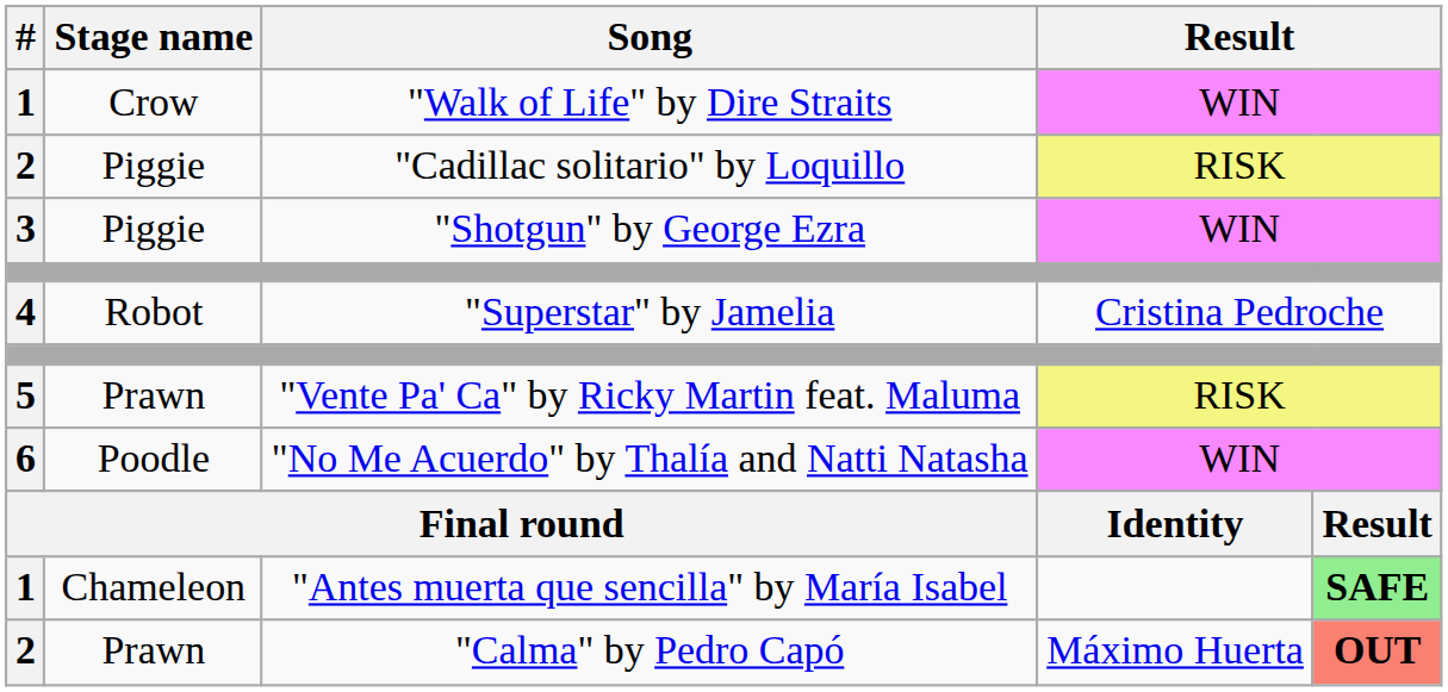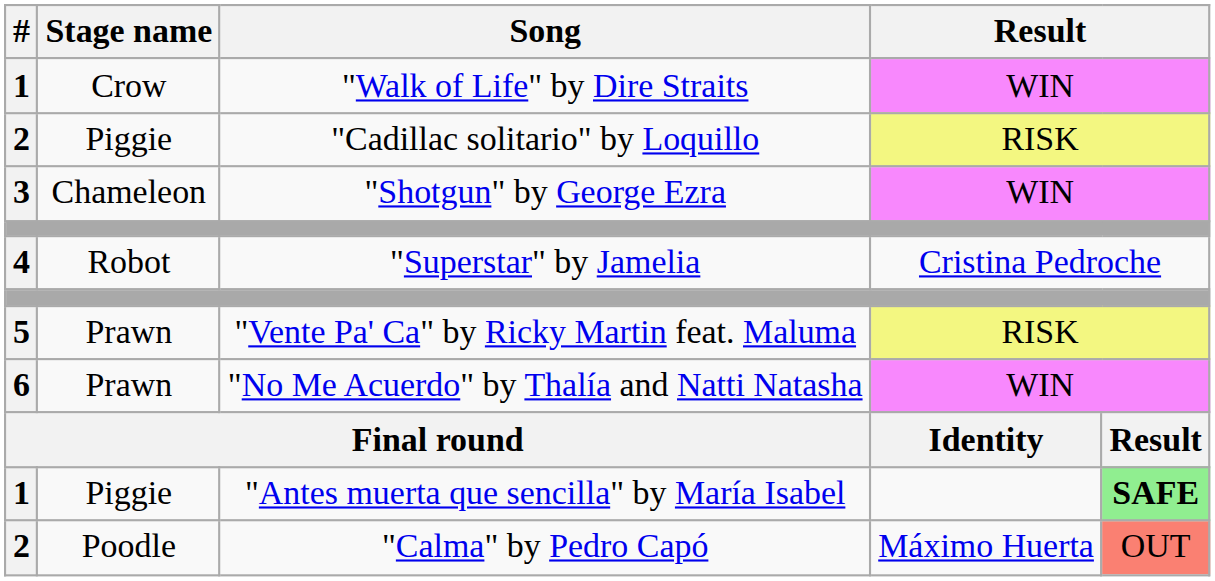"Shotgun" by George Ezra | Stage name: Piggie -> Chameleon
"No Me Acuerdo" by Thalía and Natti Natasha | Stage name: Poodle -> Prawn
"Antes muerta que sencilla" by María Isabel | Stage name: Chameleon -> Piggie
"Calma" by Pedro Capó | Stage name: Prawn -> Poodle
"Calma" by Pedro Capó | column 5: bold -> normal
